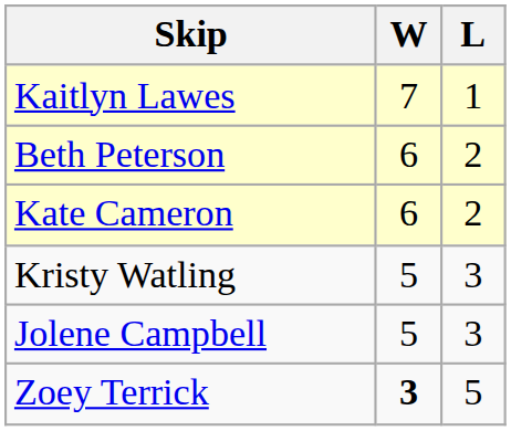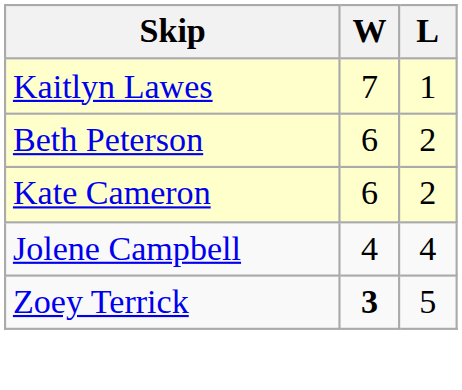- row: Kristy Watling | 5 | 3
Jolene Campbell | W: 5 -> 4
Jolene Campbell | L: 3 -> 4
